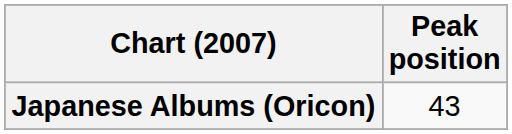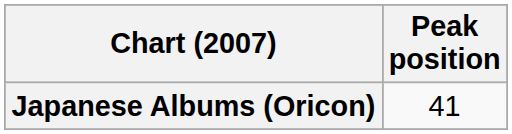Japanese Albums (Oricon) | Peak position: 43 -> 41
